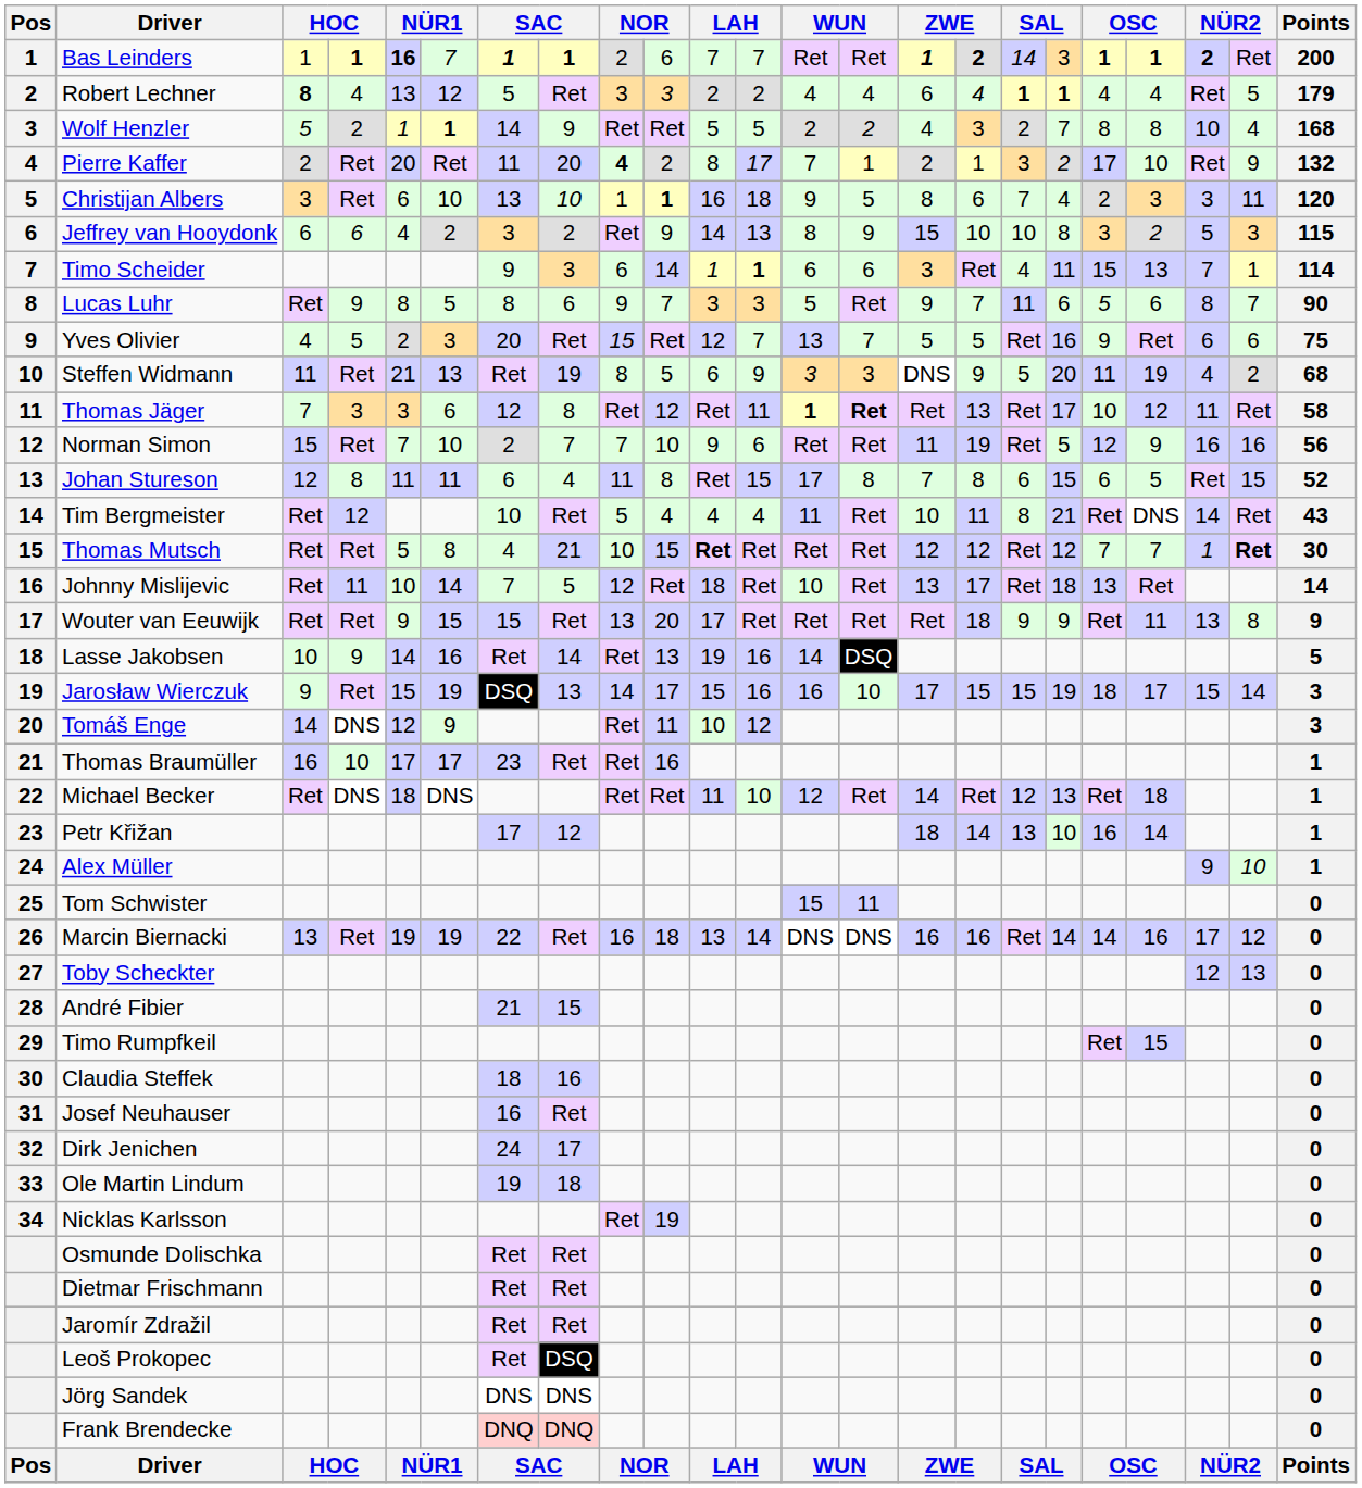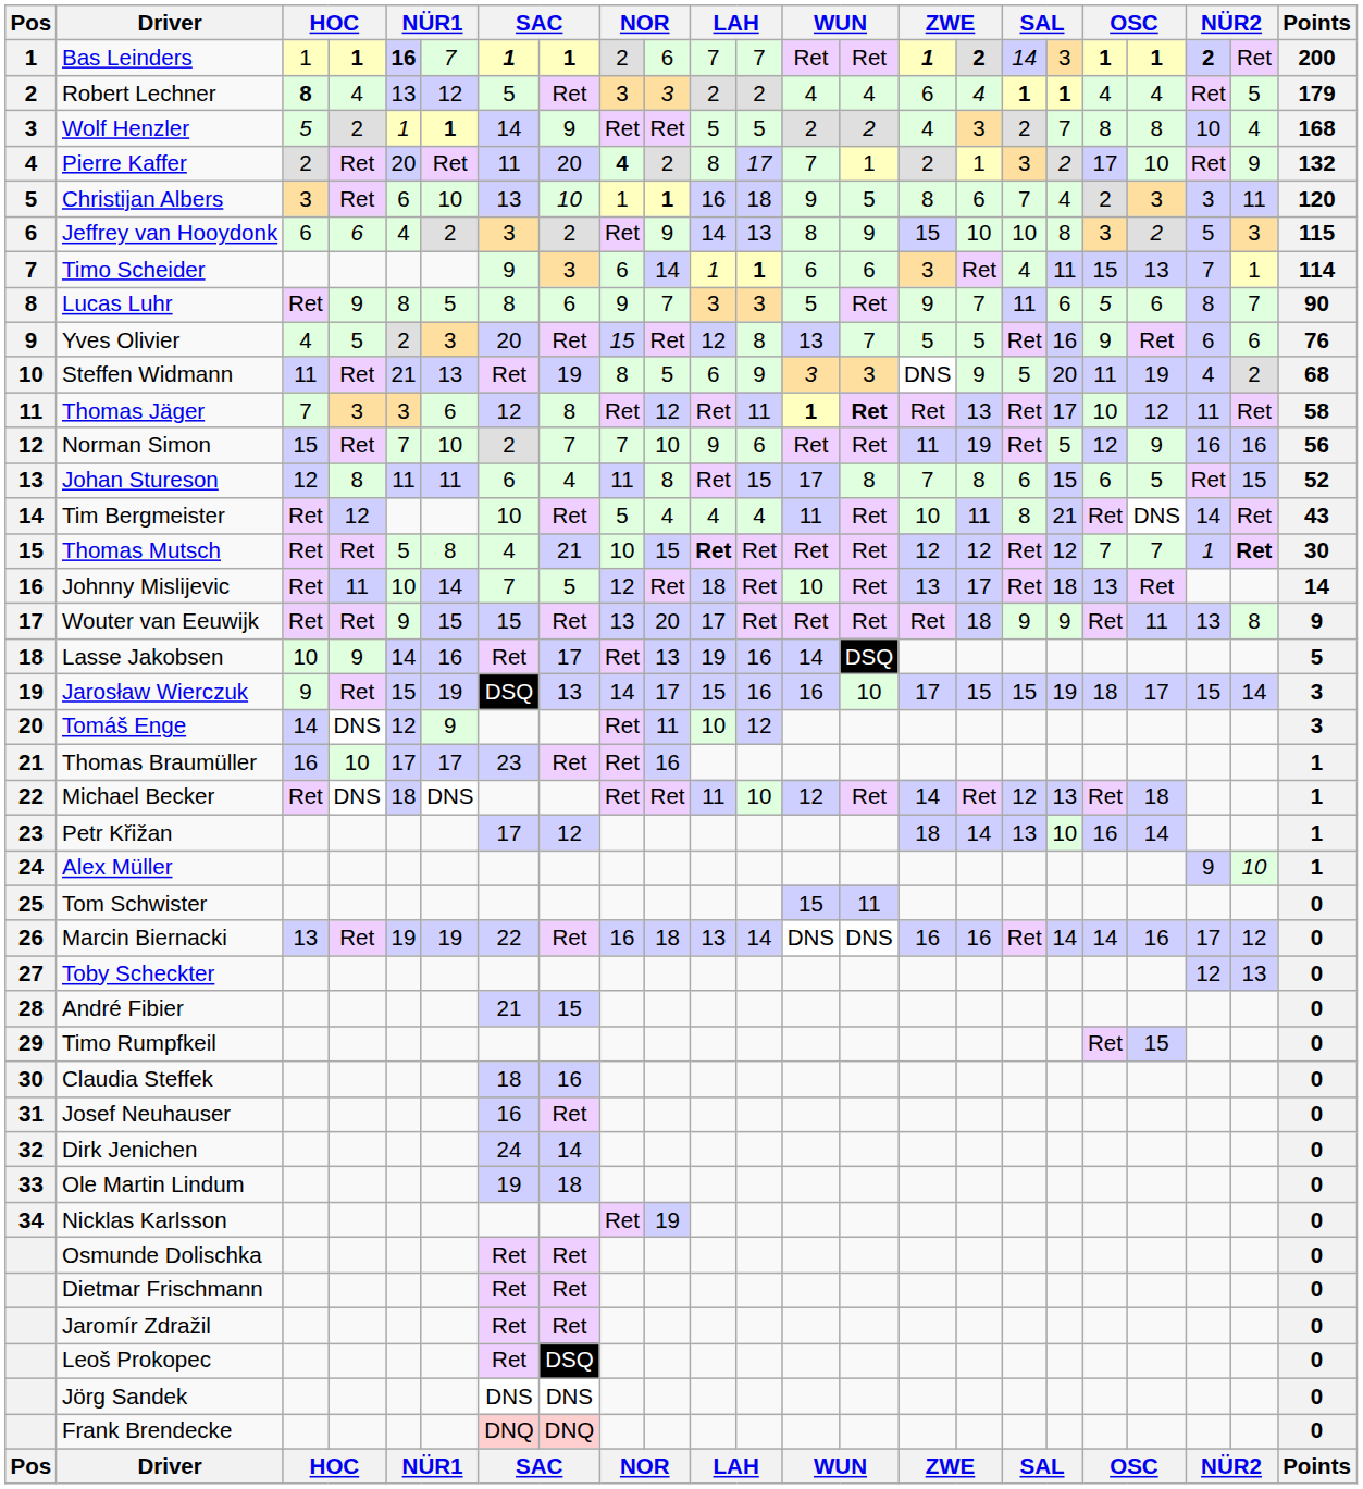Yves Olivier | column 12: 7 -> 8
Yves Olivier | Points: 75 -> 76
Lasse Jakobsen | column 8: 14 -> 17
Dirk Jenichen | column 8: 17 -> 14
